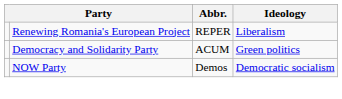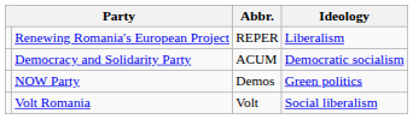Democracy and Solidarity Party | Ideology: Green politics -> Democratic socialism
NOW Party | Ideology: Democratic socialism -> Green politics
+ row: Volt Romania | Volt | Social liberalism
